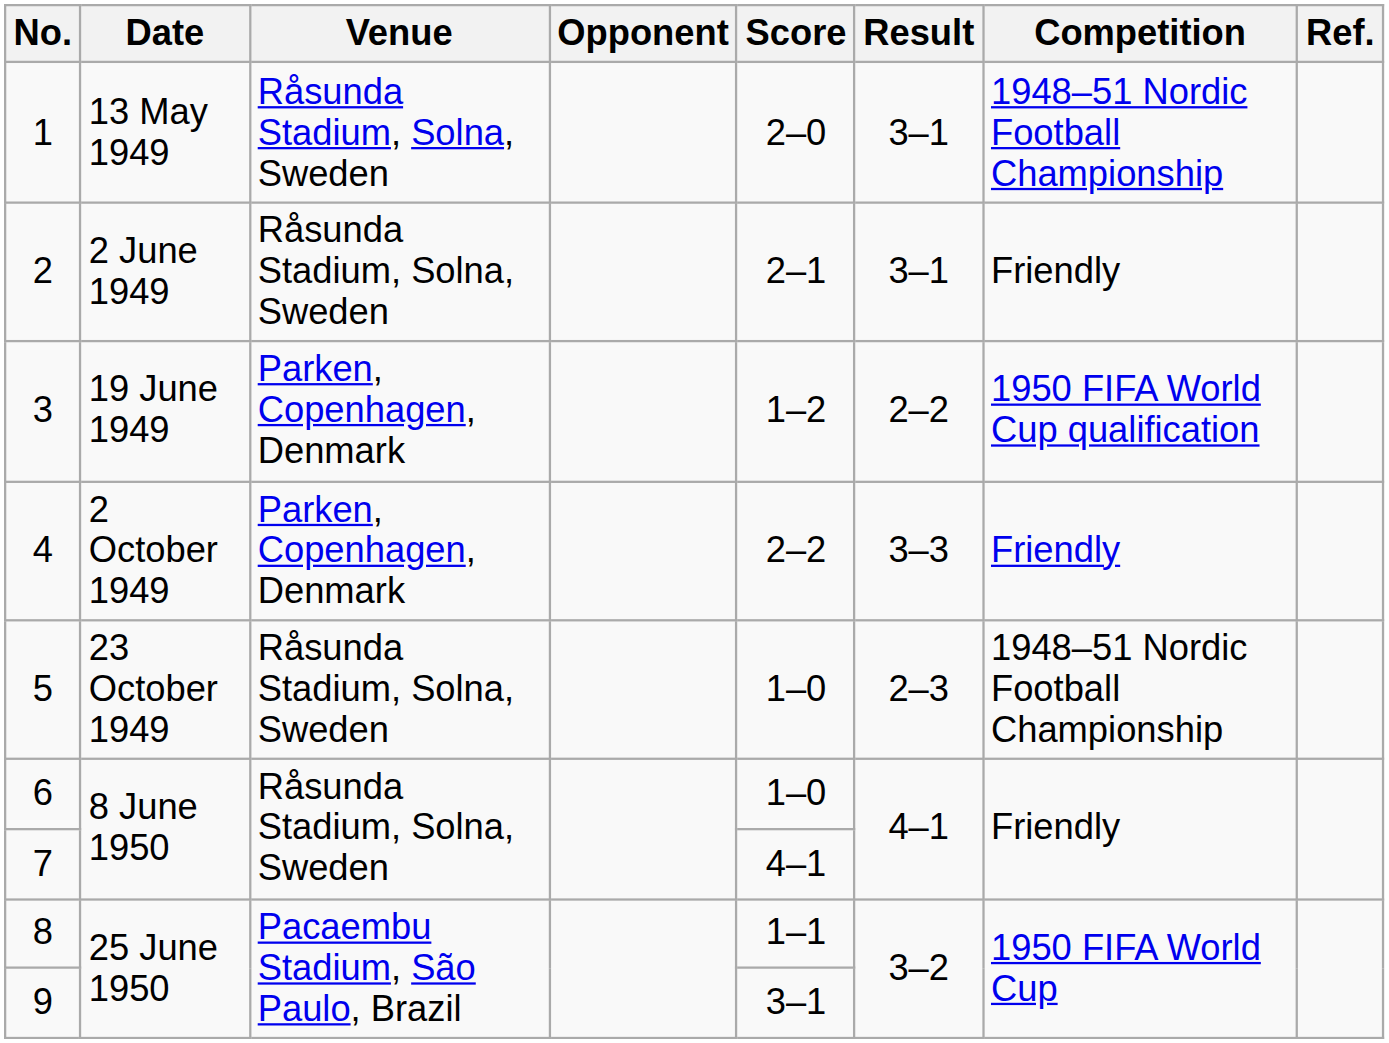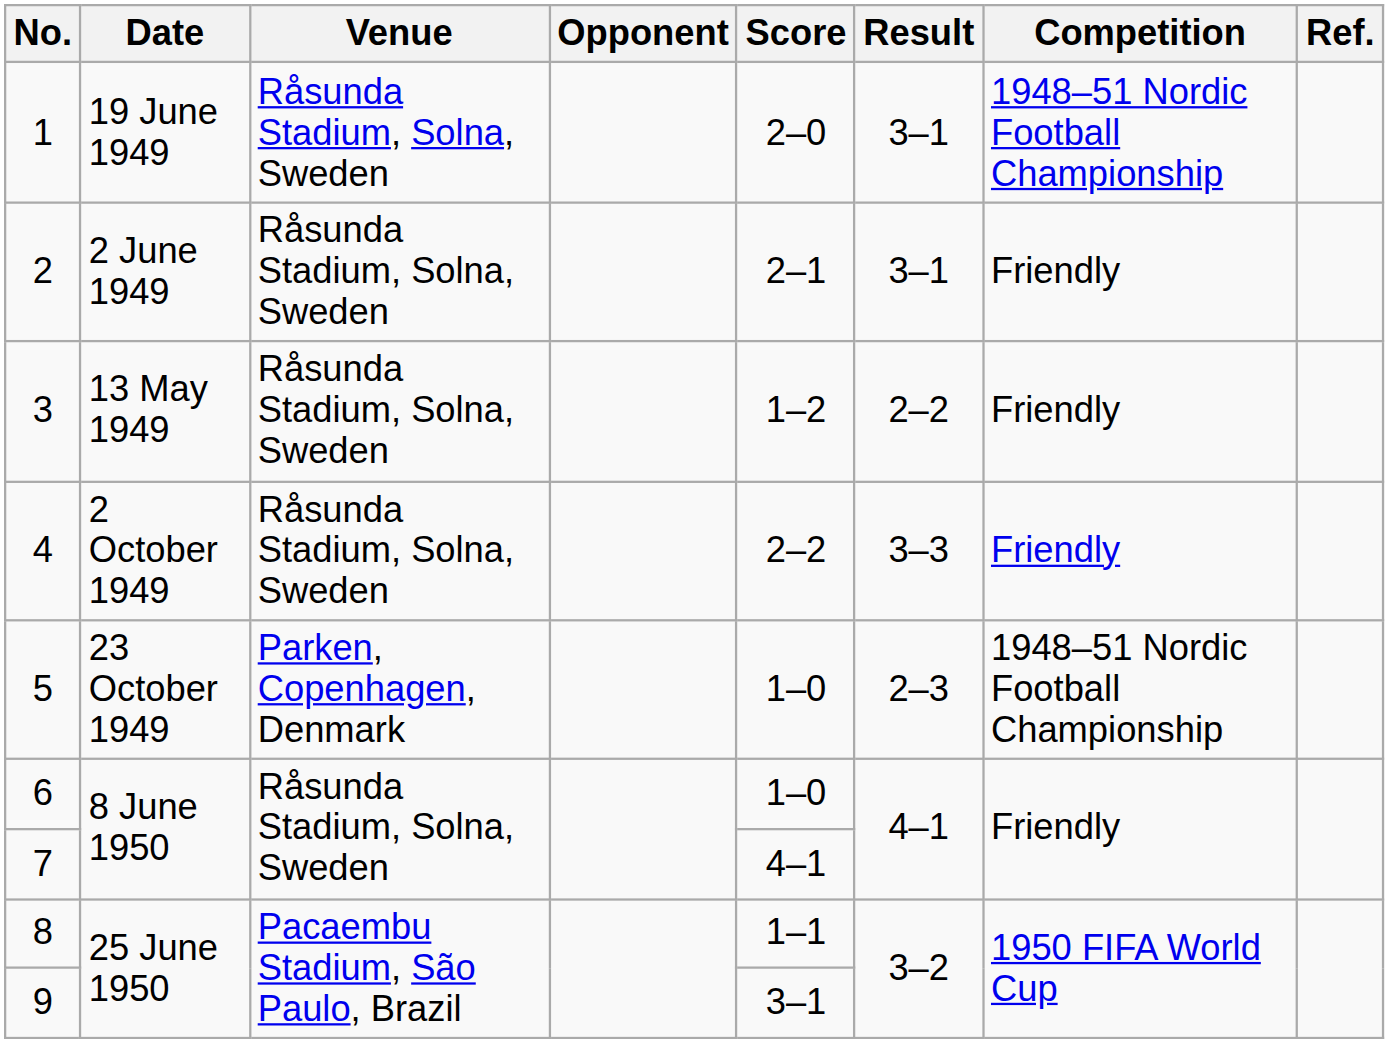1 | Date: 13 May 1949 -> 19 June 1949
3 | Date: 19 June 1949 -> 13 May 1949
3 | Venue: Parken, Copenhagen, Denmark -> Råsunda Stadium, Solna, Sweden
3 | Competition: 1950 FIFA World Cup qualification -> Friendly
4 | Venue: Parken, Copenhagen, Denmark -> Råsunda Stadium, Solna, Sweden
5 | Venue: Råsunda Stadium, Solna, Sweden -> Parken, Copenhagen, Denmark
